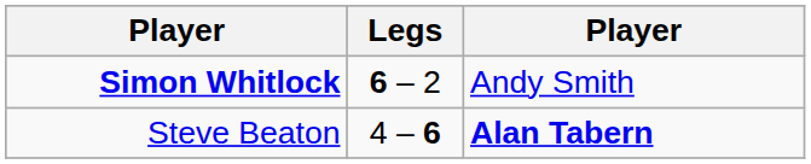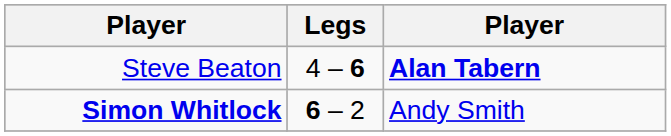rows swapped: Steve Beaton <-> Simon Whitlock
